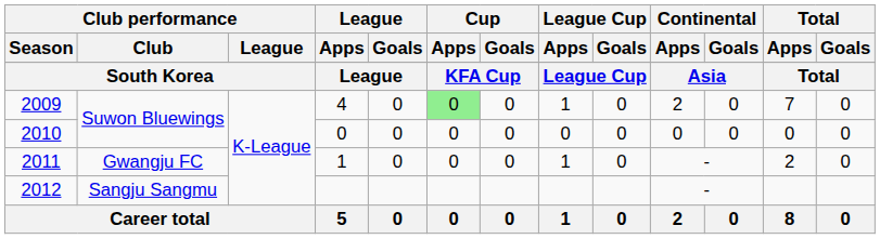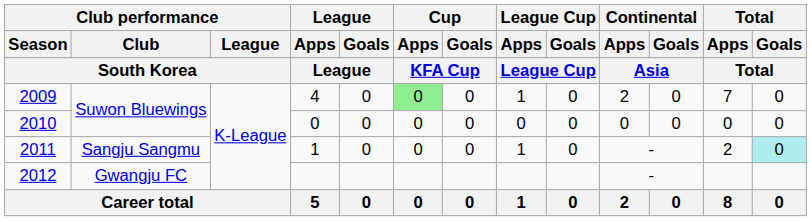2011 | Club performance / Club: Gwangju FC -> Sangju Sangmu
2011 | Total / Goals: no background -> paleturquoise background
2012 | Club performance / Club: Sangju Sangmu -> Gwangju FC
